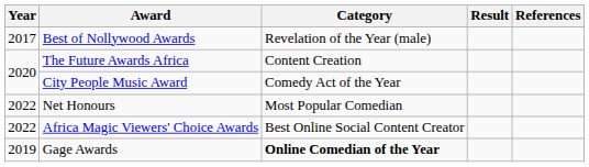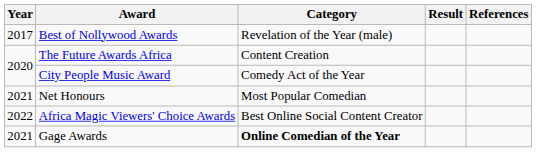Net Honours | Year: 2022 -> 2021
Gage Awards | Year: 2019 -> 2021
